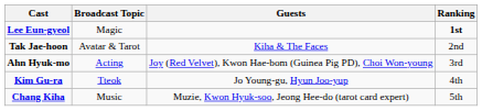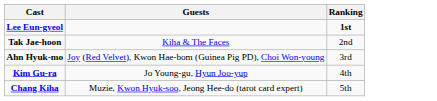- column: Broadcast Topic | Magic | Avatar & Tarot | Acting | Tteok | Music
